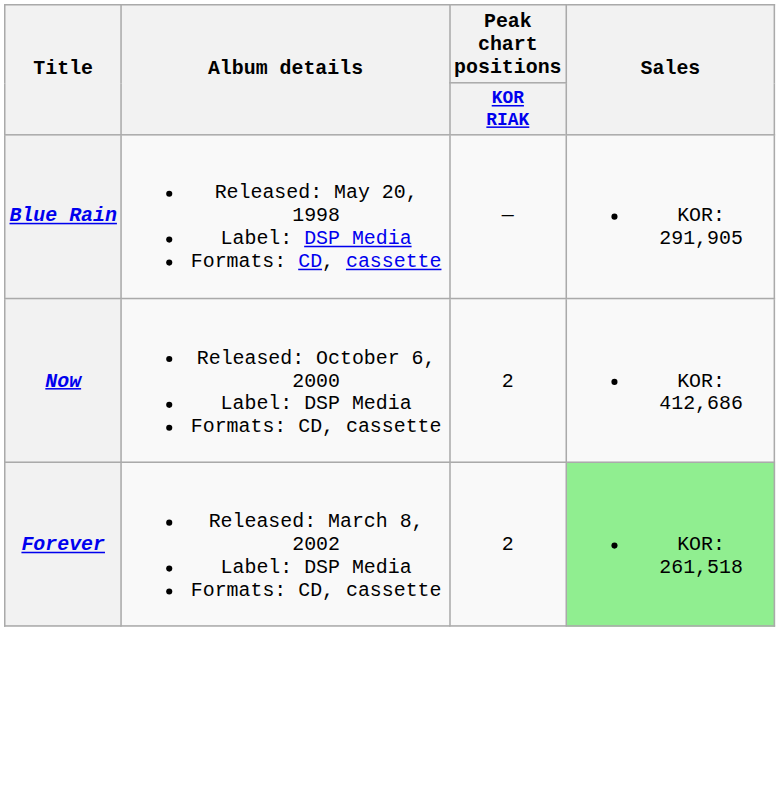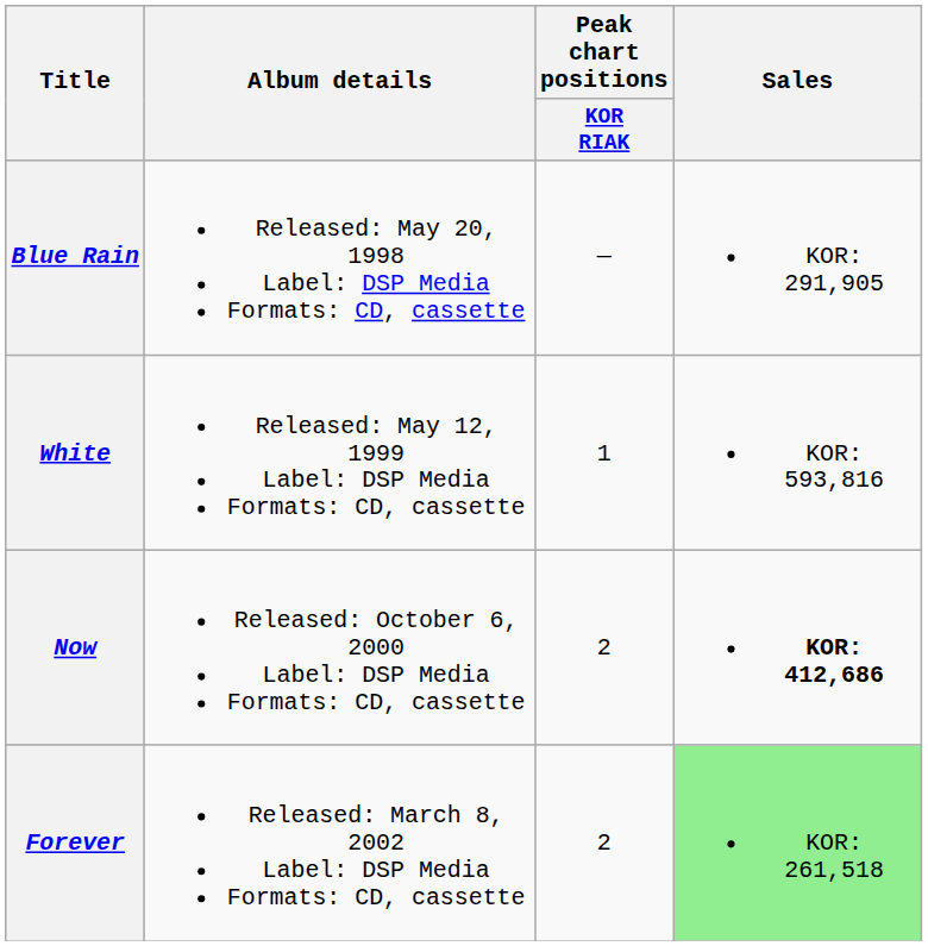+ row: White | Released: May 12, 1999 Label: DSP Media Formats: CD, cassette | 1 | KOR: 593,816
Now | Sales: normal -> bold
